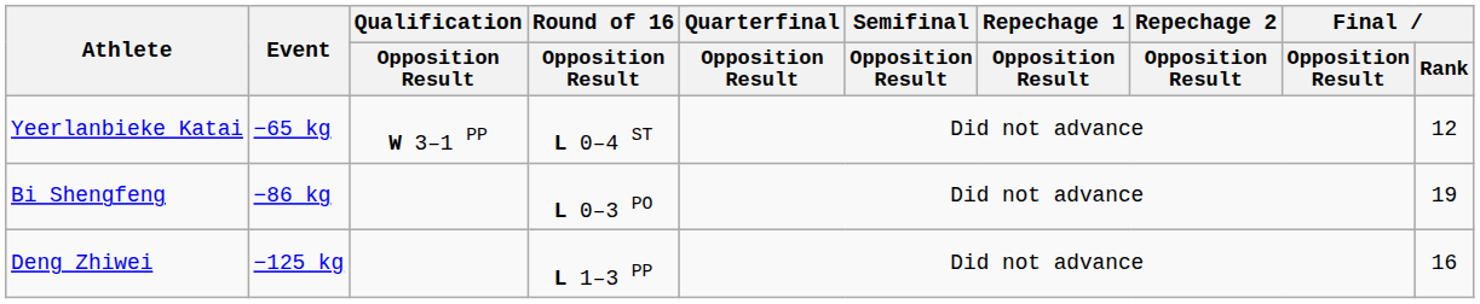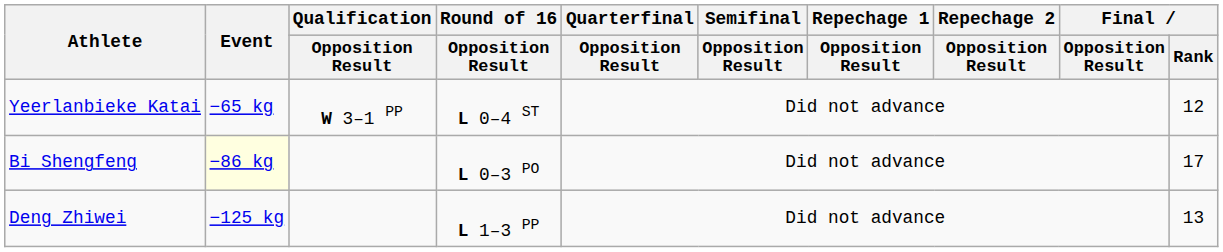Bi Shengfeng | Event: no background -> lightyellow background
Bi Shengfeng | Final / Rank: 19 -> 17
Deng Zhiwei | Final / Rank: 16 -> 13
